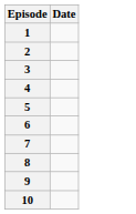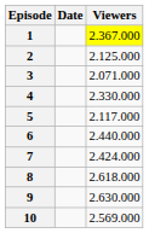+ column: Viewers | 2.367.000 | 2.125.000 | 2.071.000 | 2.330.000 | 2.117.000 | 2.440.000 | 2.424.000 | 2.618.000 | 2.630.000 | 2.569.000
